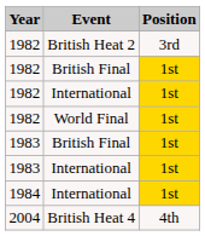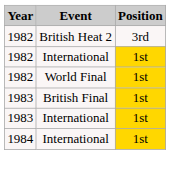- row: 1982 | British Final | 1st
- row: 2004 | British Heat 4 | 4th
